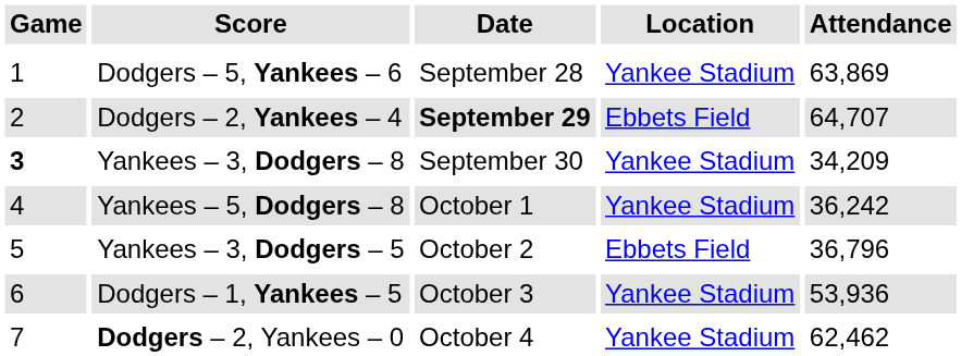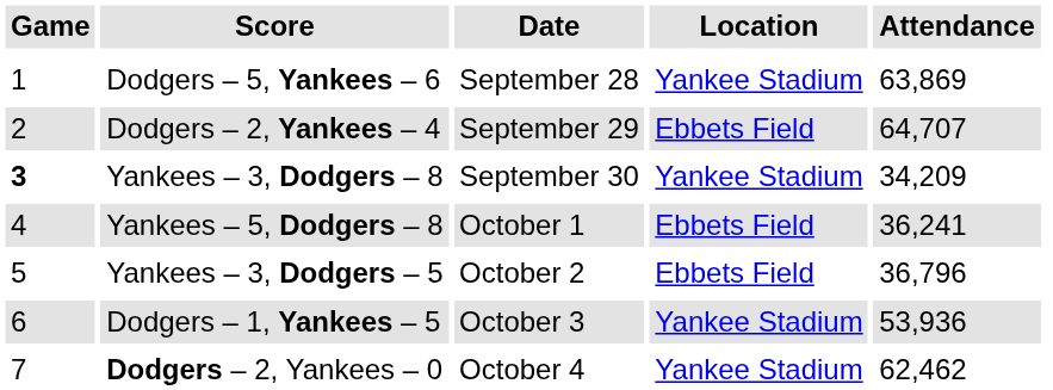Dodgers – 2, Yankees – 4 | Date: bold -> normal
Yankees – 5, Dodgers – 8 | Location: Yankee Stadium -> Ebbets Field
Yankees – 5, Dodgers – 8 | Attendance: 36,242 -> 36,241
